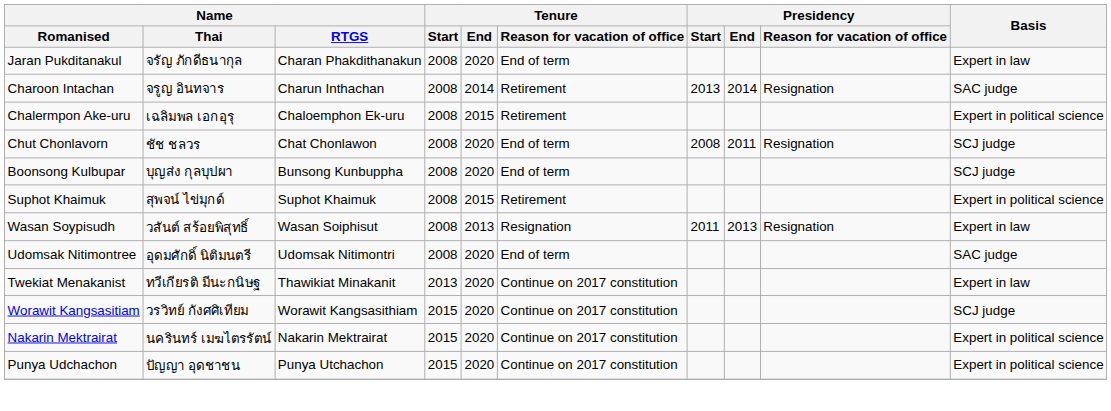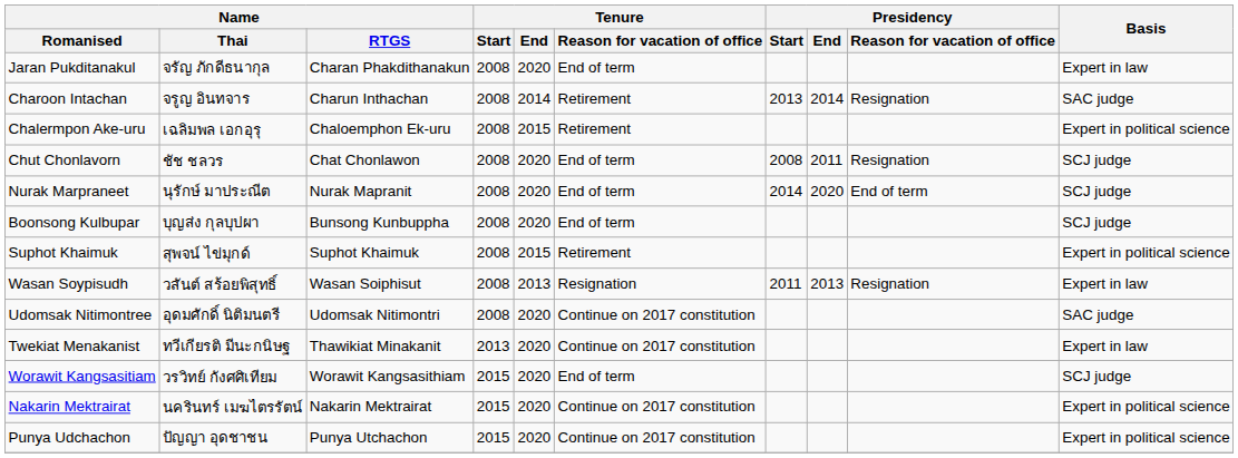+ row: Nurak Marpraneet | นุรักษ์ มาประณีต | Nurak Mapranit | 2008 | 2020 | End of term | 2014 | 2020 | End of term | SCJ judge
Udomsak Nitimontree | Tenure / Reason for vacation of office: End of term -> Continue on 2017 constitution
Worawit Kangsasitiam | Tenure / Reason for vacation of office: Continue on 2017 constitution -> End of term
